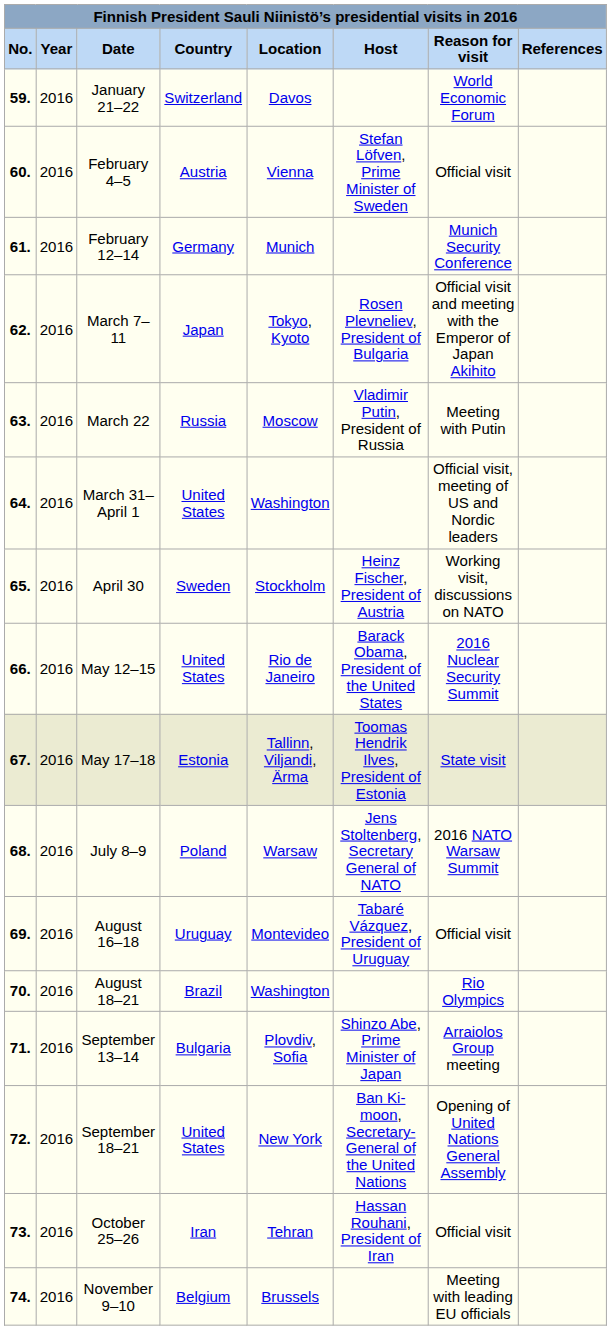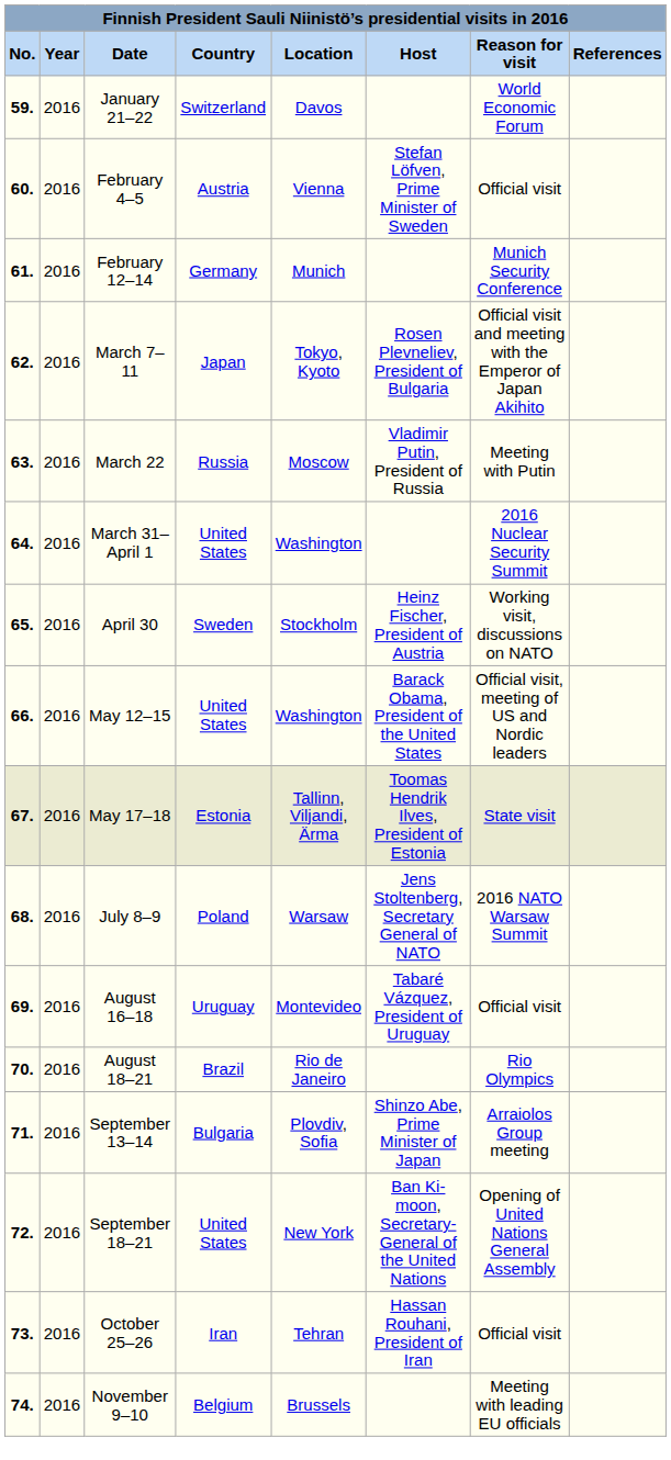March 31–April 1 | Reason for visit: Official visit, meeting of US and Nordic leaders -> 2016 Nuclear Security Summit
May 12–15 | Location: Rio de Janeiro -> Washington
May 12–15 | Reason for visit: 2016 Nuclear Security Summit -> Official visit, meeting of US and Nordic leaders
August 18–21 | Location: Washington -> Rio de Janeiro
